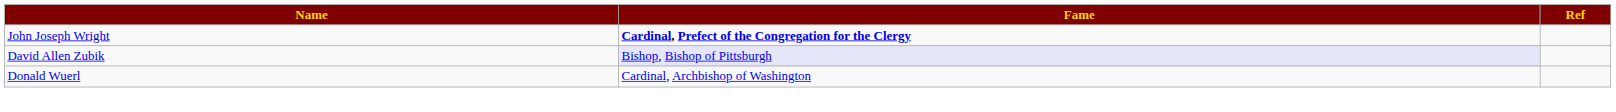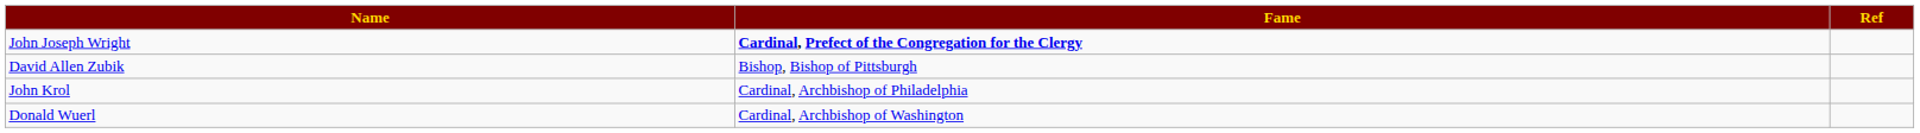David Allen Zubik | Fame: lavender background -> no background
+ row: John Krol | Cardinal, Archbishop of Philadelphia
